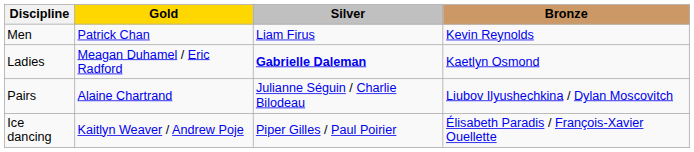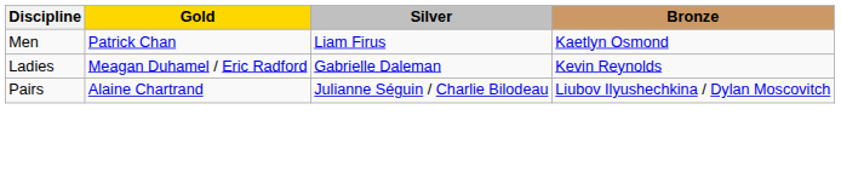Men | Bronze: Kevin Reynolds -> Kaetlyn Osmond
Ladies | Silver: bold -> normal
Ladies | Bronze: Kaetlyn Osmond -> Kevin Reynolds
- row: Ice dancing | Kaitlyn Weaver / Andrew Poje | Piper Gilles / Paul Poirier | Élisabeth Paradis / François-Xavier Ouellette
